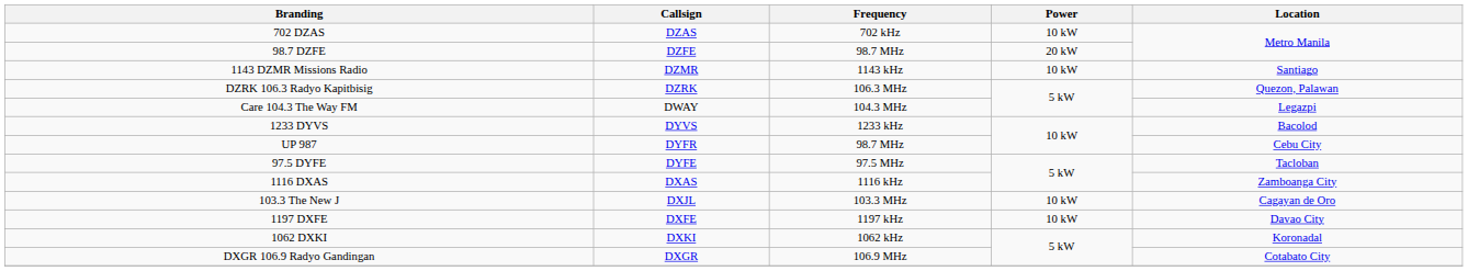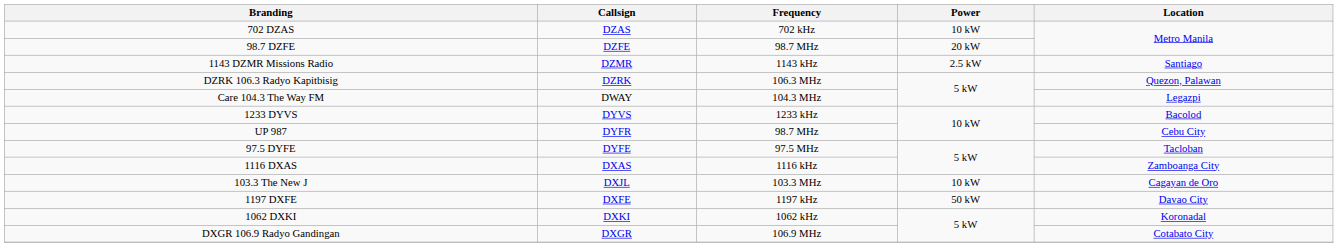1143 DZMR Missions Radio | Power: 10 kW -> 2.5 kW
1197 DXFE | Power: 10 kW -> 50 kW
